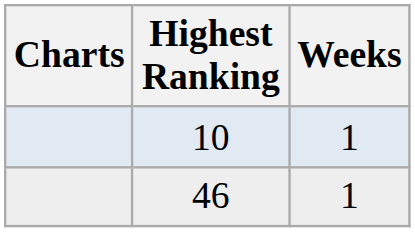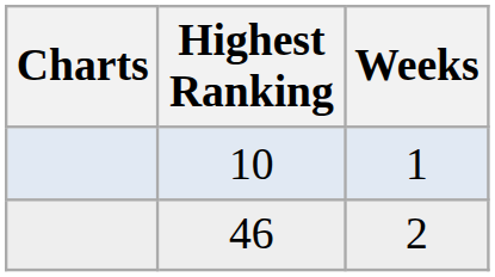46 | Weeks: 1 -> 2
